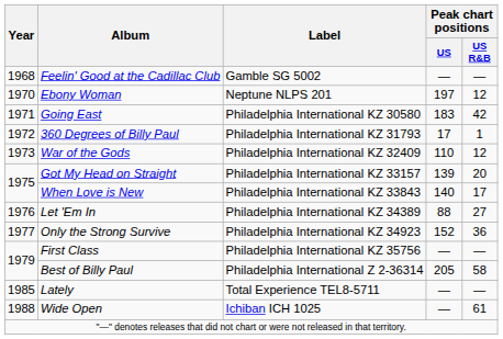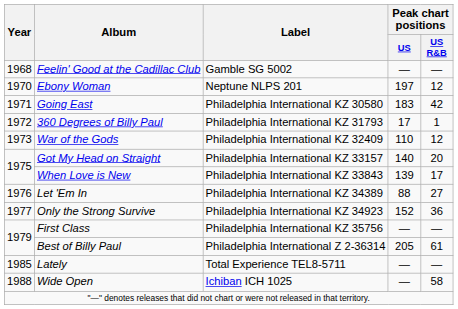Got My Head on Straight | Peak chart positions / US: 139 -> 140
When Love is New | Peak chart positions / US: 140 -> 139
Best of Billy Paul | Peak chart positions / US R&B: 58 -> 61
Wide Open | Peak chart positions / US R&B: 61 -> 58
